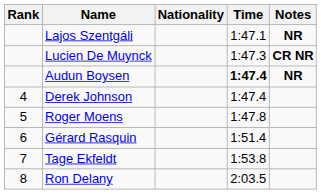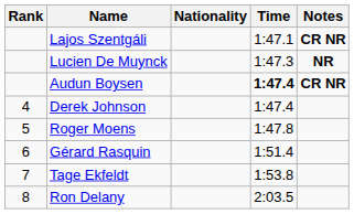Lajos Szentgáli | Notes: NR -> CR NR
Lucien De Muynck | Notes: CR NR -> NR
Audun Boysen | Notes: NR -> CR NR
